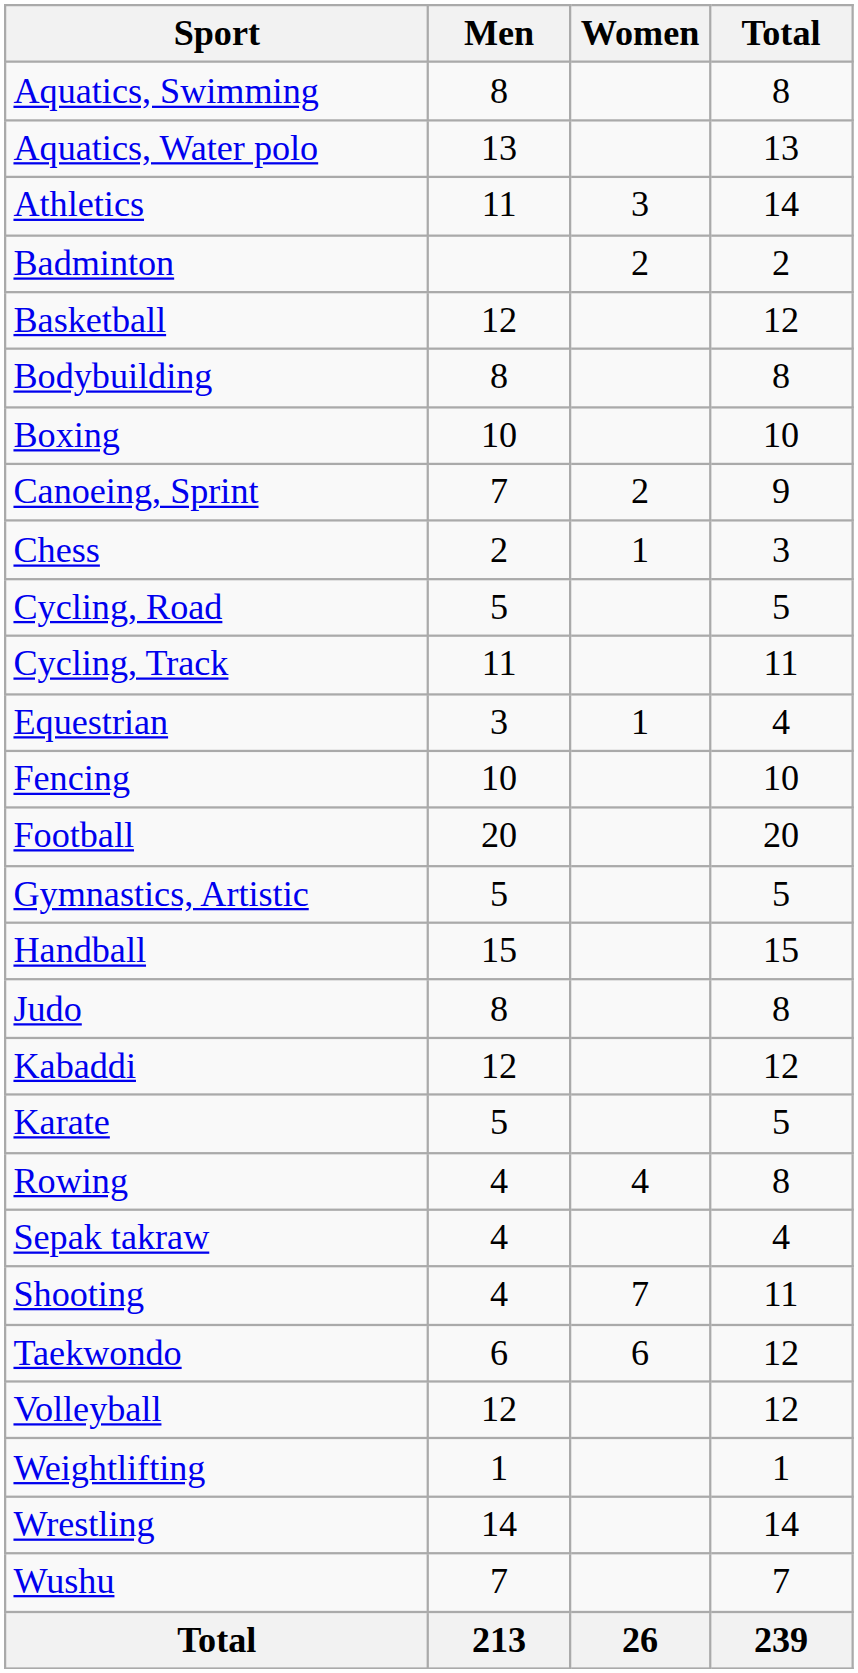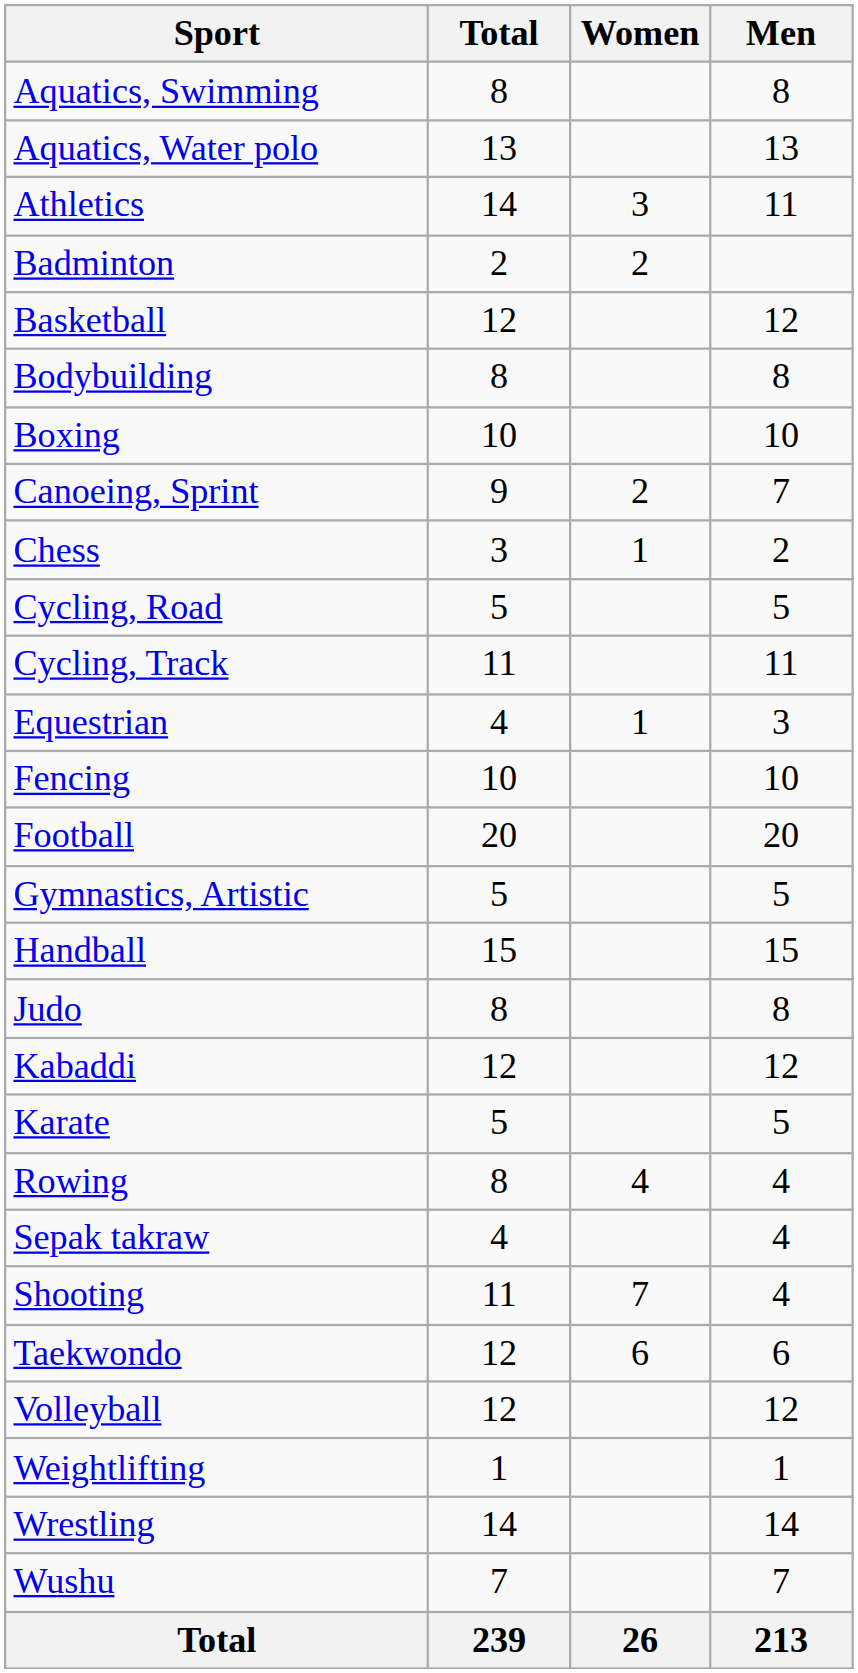columns swapped: Men <-> Total
